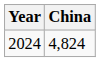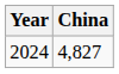2024 | China: 4,824 -> 4,827
